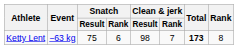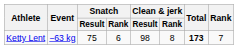Ketty Lent | Clean & jerk / Rank: 7 -> 8
Ketty Lent | Rank: 8 -> 7
